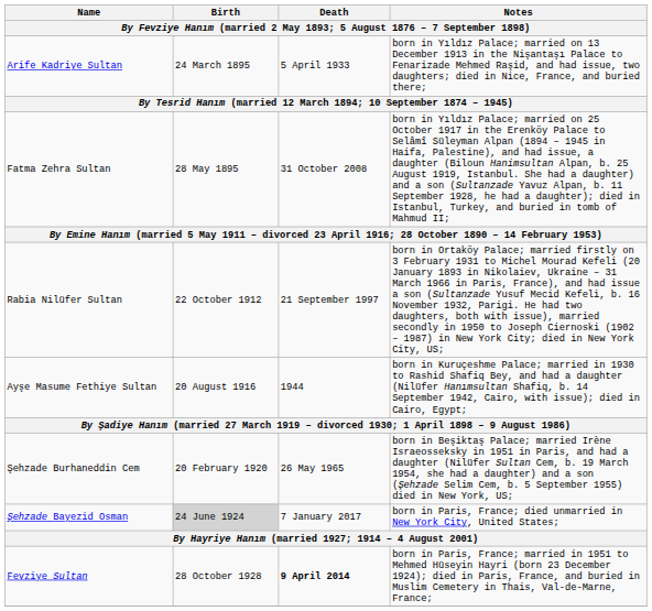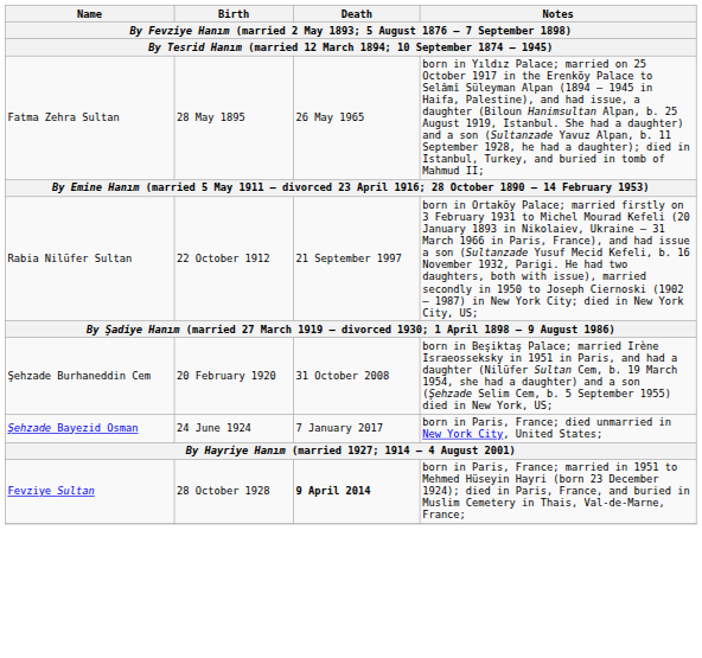- row: Arife Kadriye Sultan | 24 March 1895 | 5 April 1933 | born in Yıldız Palace; married on 13 December 1913 in the Nişantaşı Palace to Fenarizade Mehmed Raşid, and had issue, two daughters; died in Nice, France, and buried there;
Fatma Zehra Sultan | Death: 31 October 2008 -> 26 May 1965
- row: Ayşe Masume Fethiye Sultan | 20 August 1916 | 1944 | born in Kuruçeshme Palace; married in 1930 to Rashid Shafiq Bey, and had a daughter (Nilüfer Hanımsultan Shafiq, b. 14 September 1942, Cairo, with issue); died in Cairo, Egypt;
Şehzade Burhaneddin Cem | Death: 26 May 1965 -> 31 October 2008
Şehzade Bayezid Osman | Birth: lightgrey background -> no background
